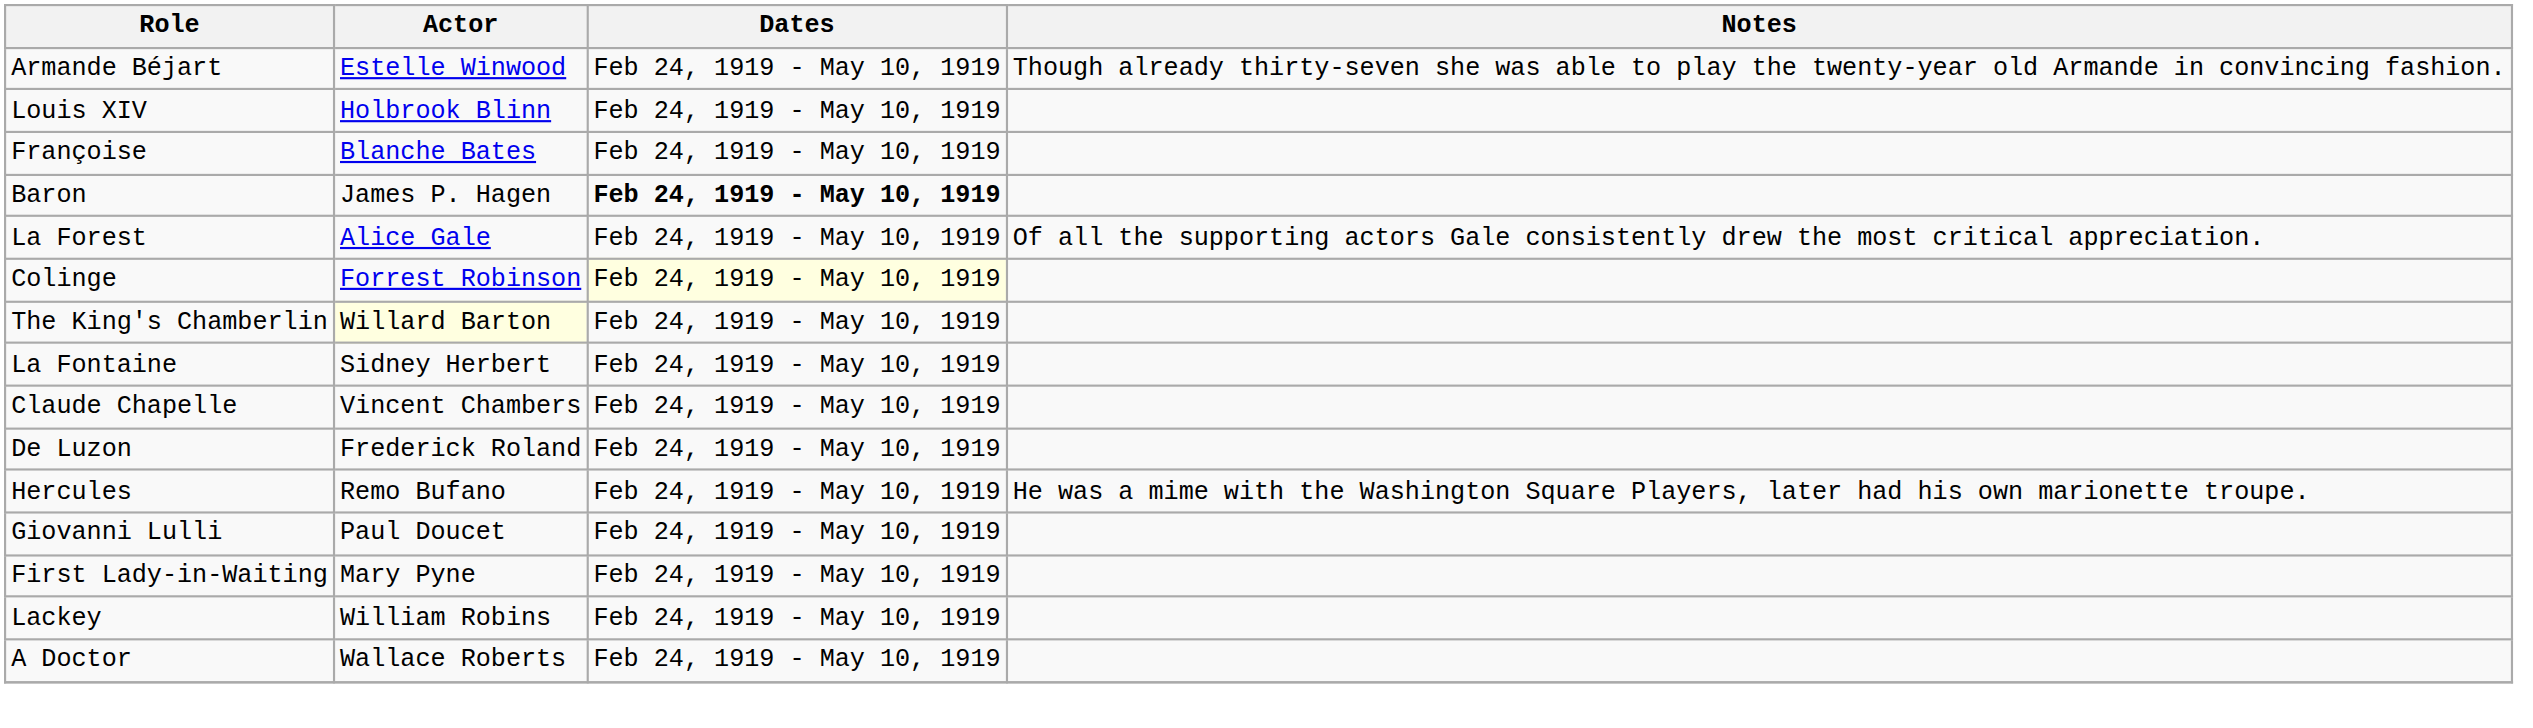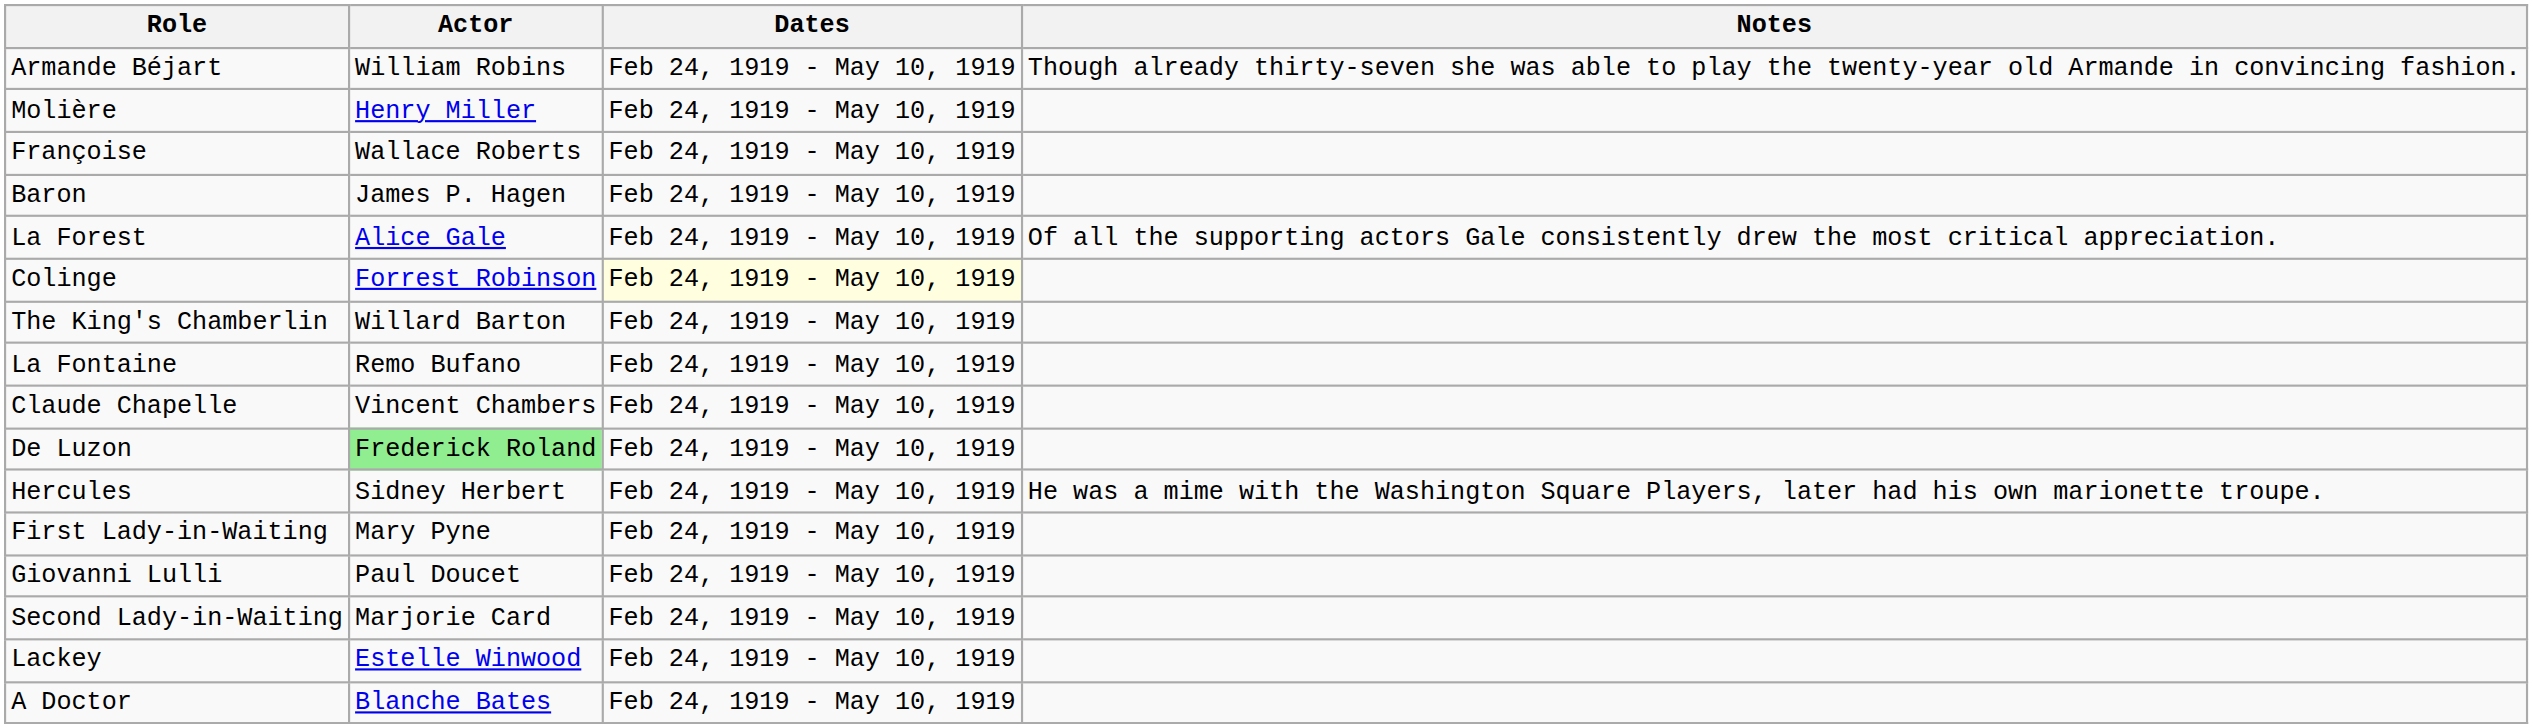Armande Béjart | Actor: Estelle Winwood -> William Robins
+ row: Molière | Henry Miller | Feb 24, 1919 - May 10, 1919
- row: Louis XIV | Holbrook Blinn | Feb 24, 1919 - May 10, 1919
Françoise | Actor: Blanche Bates -> Wallace Roberts
Baron | Dates: bold -> normal
The King's Chamberlin | Actor: lightyellow background -> no background
La Fontaine | Actor: Sidney Herbert -> Remo Bufano
De Luzon | Actor: no background -> lightgreen background
Hercules | Actor: Remo Bufano -> Sidney Herbert
rows swapped: Giovanni Lulli <-> First Lady-in-Waiting
+ row: Second Lady-in-Waiting | Marjorie Card | Feb 24, 1919 - May 10, 1919
Lackey | Actor: William Robins -> Estelle Winwood
A Doctor | Actor: Wallace Roberts -> Blanche Bates
